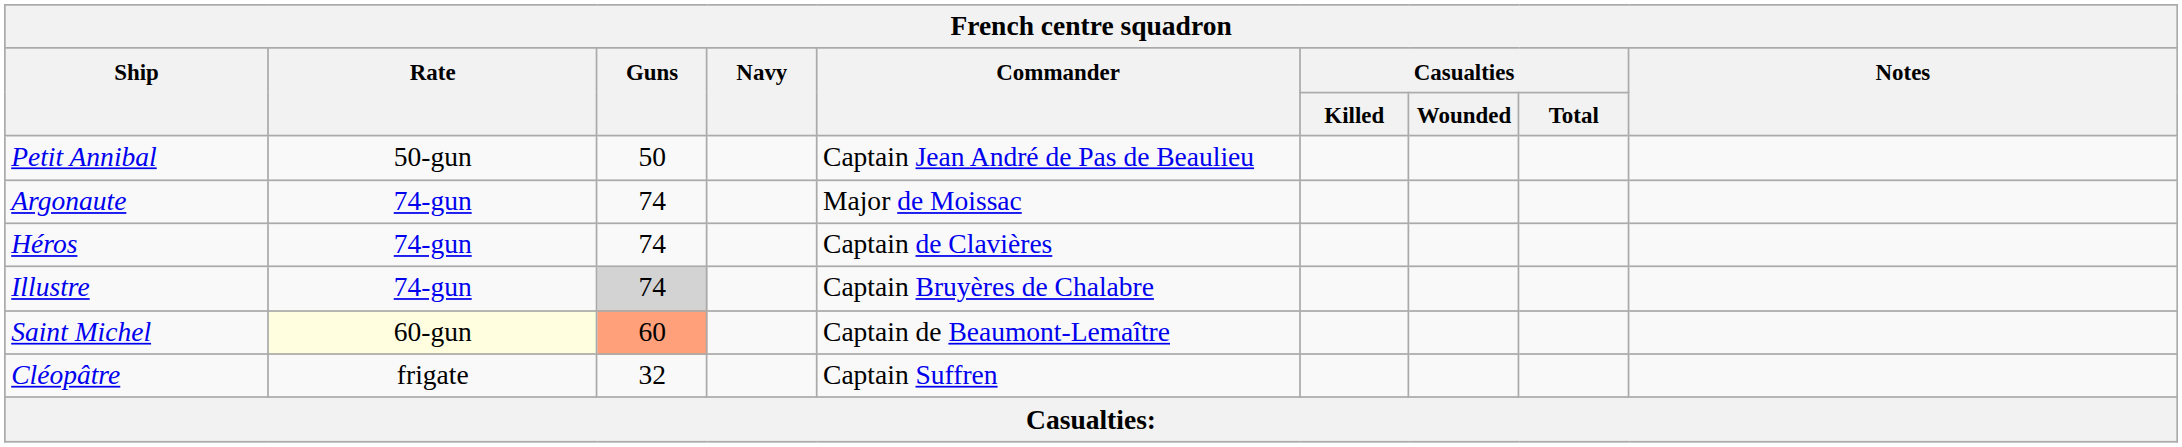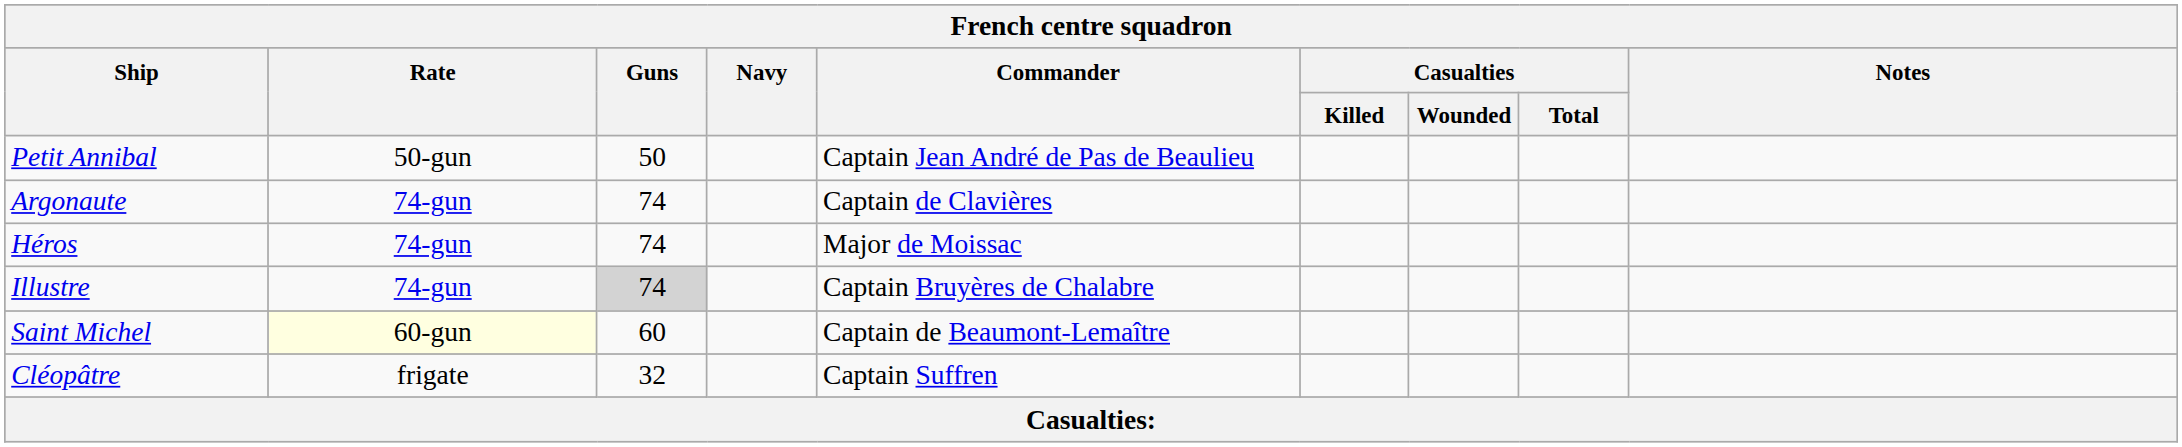Argonaute | Commander: Major de Moissac -> Captain de Clavières
Héros | Commander: Captain de Clavières -> Major de Moissac
Saint Michel | Guns: lightsalmon background -> no background
